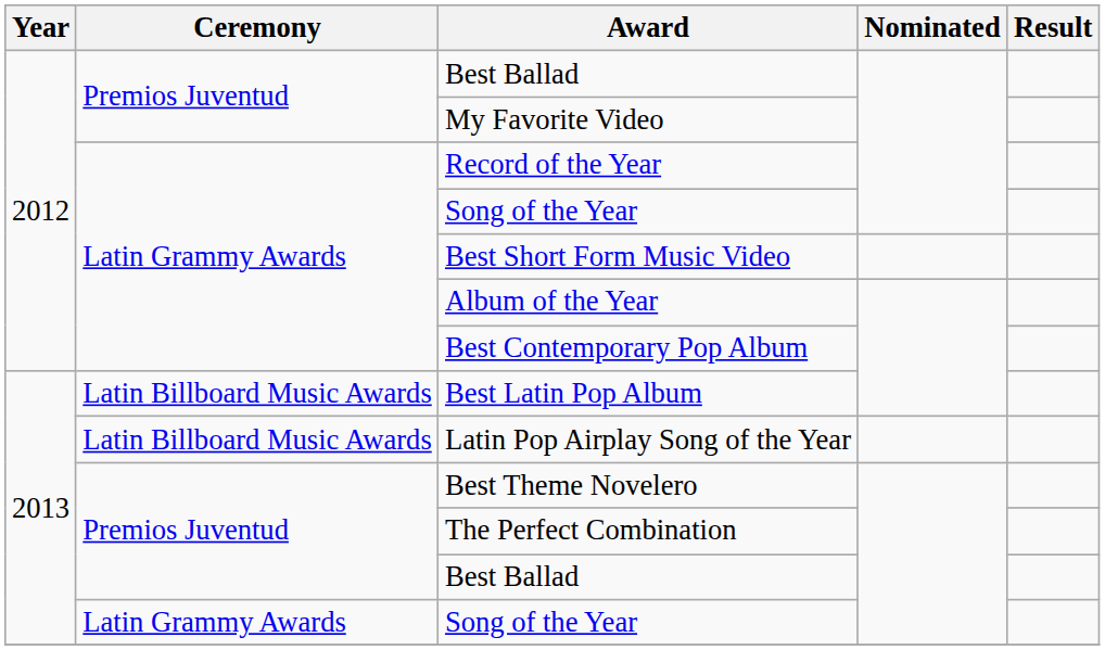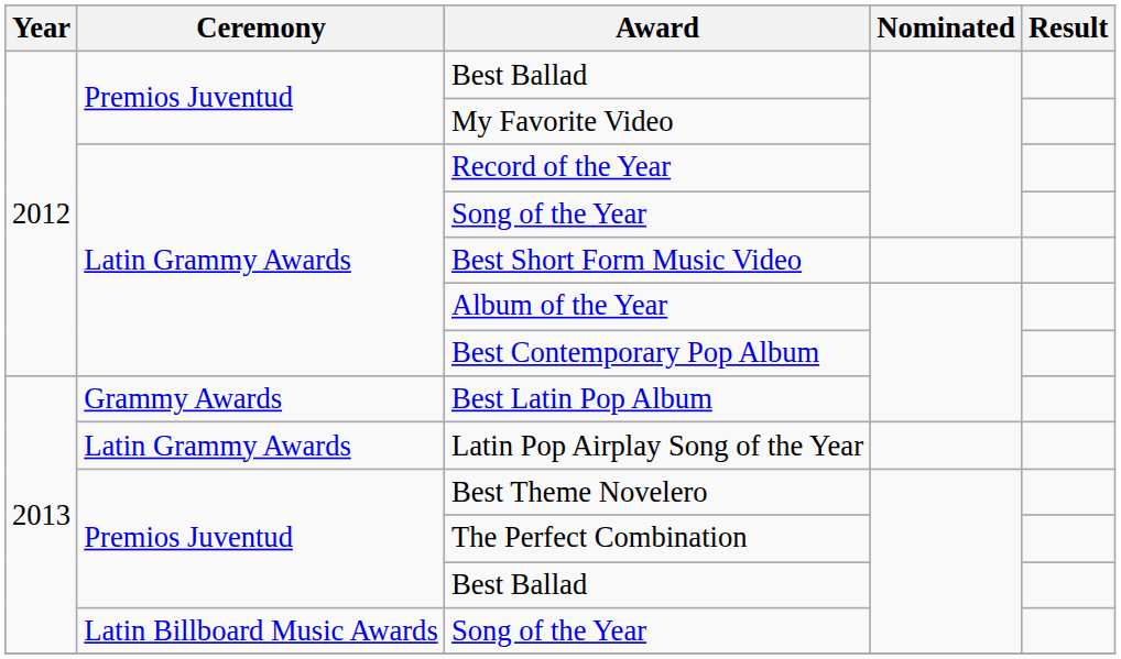Best Latin Pop Album | Ceremony: Latin Billboard Music Awards -> Grammy Awards
Latin Pop Airplay Song of the Year | Ceremony: Latin Billboard Music Awards -> Latin Grammy Awards
2013 / Song of the Year | Ceremony: Latin Grammy Awards -> Latin Billboard Music Awards
